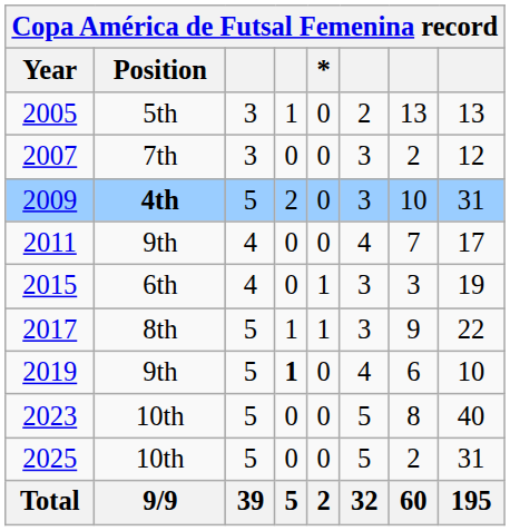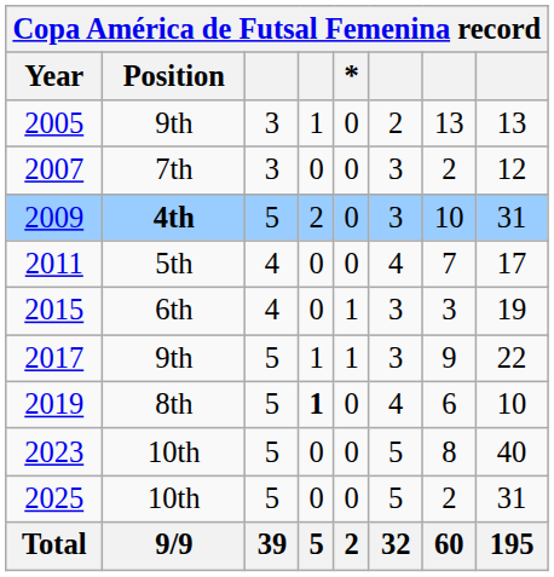2005 | Position: 5th -> 9th
2011 | Position: 9th -> 5th
2017 | Position: 8th -> 9th
2019 | Position: 9th -> 8th
